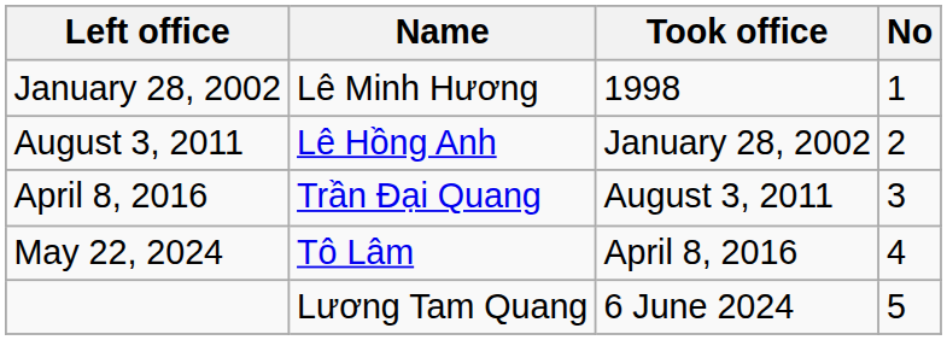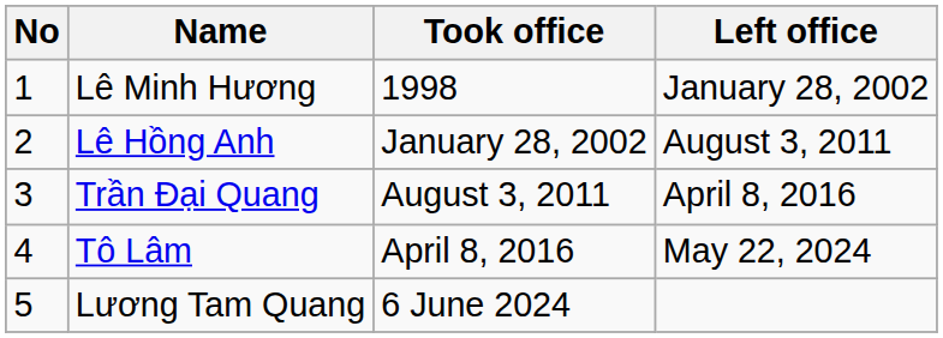columns swapped: No <-> Left office
